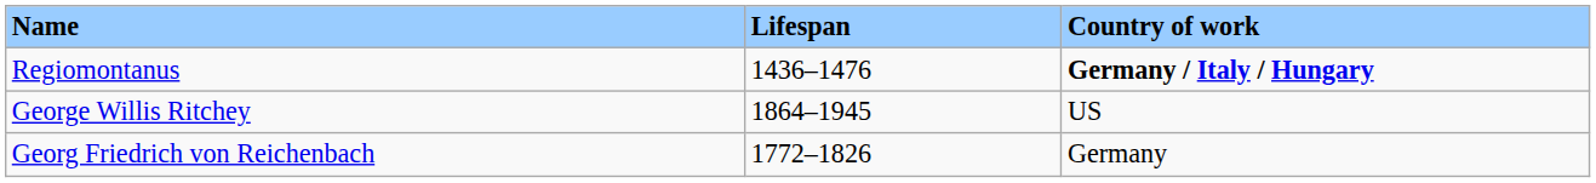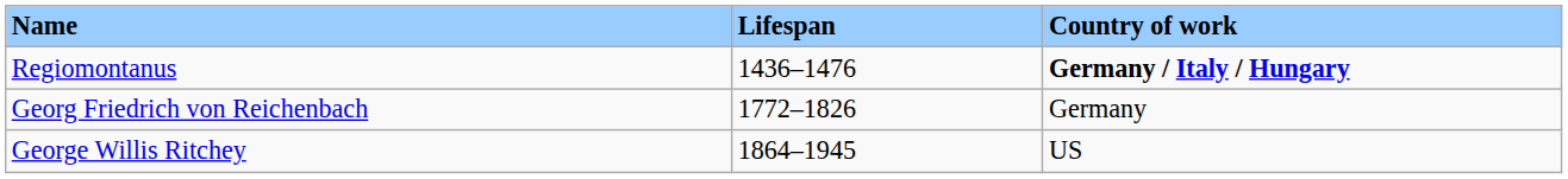rows swapped: Georg Friedrich von Reichenbach <-> George Willis Ritchey
